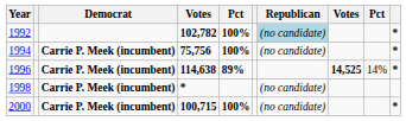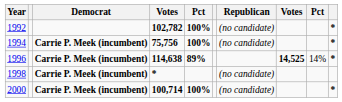1992 | Republican: lightblue background -> no background
2000 | column 4: 100,715 -> 100,714
